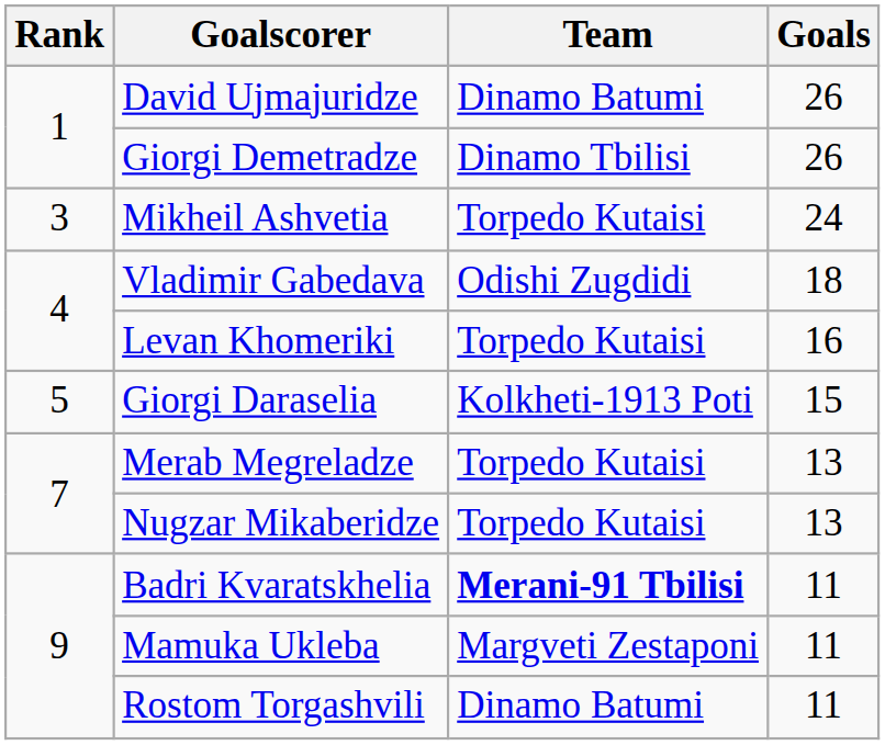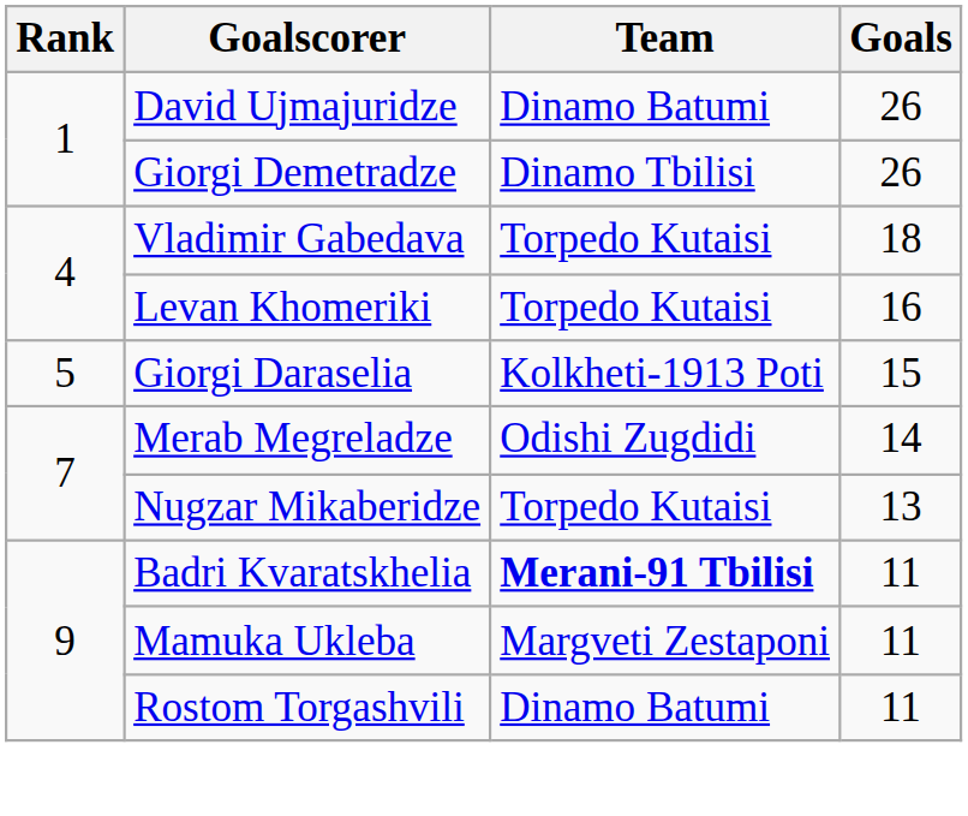- row: 3 | Mikheil Ashvetia | Torpedo Kutaisi | 24
Vladimir Gabedava | Team: Odishi Zugdidi -> Torpedo Kutaisi
Merab Megreladze | Team: Torpedo Kutaisi -> Odishi Zugdidi
Merab Megreladze | Goals: 13 -> 14
